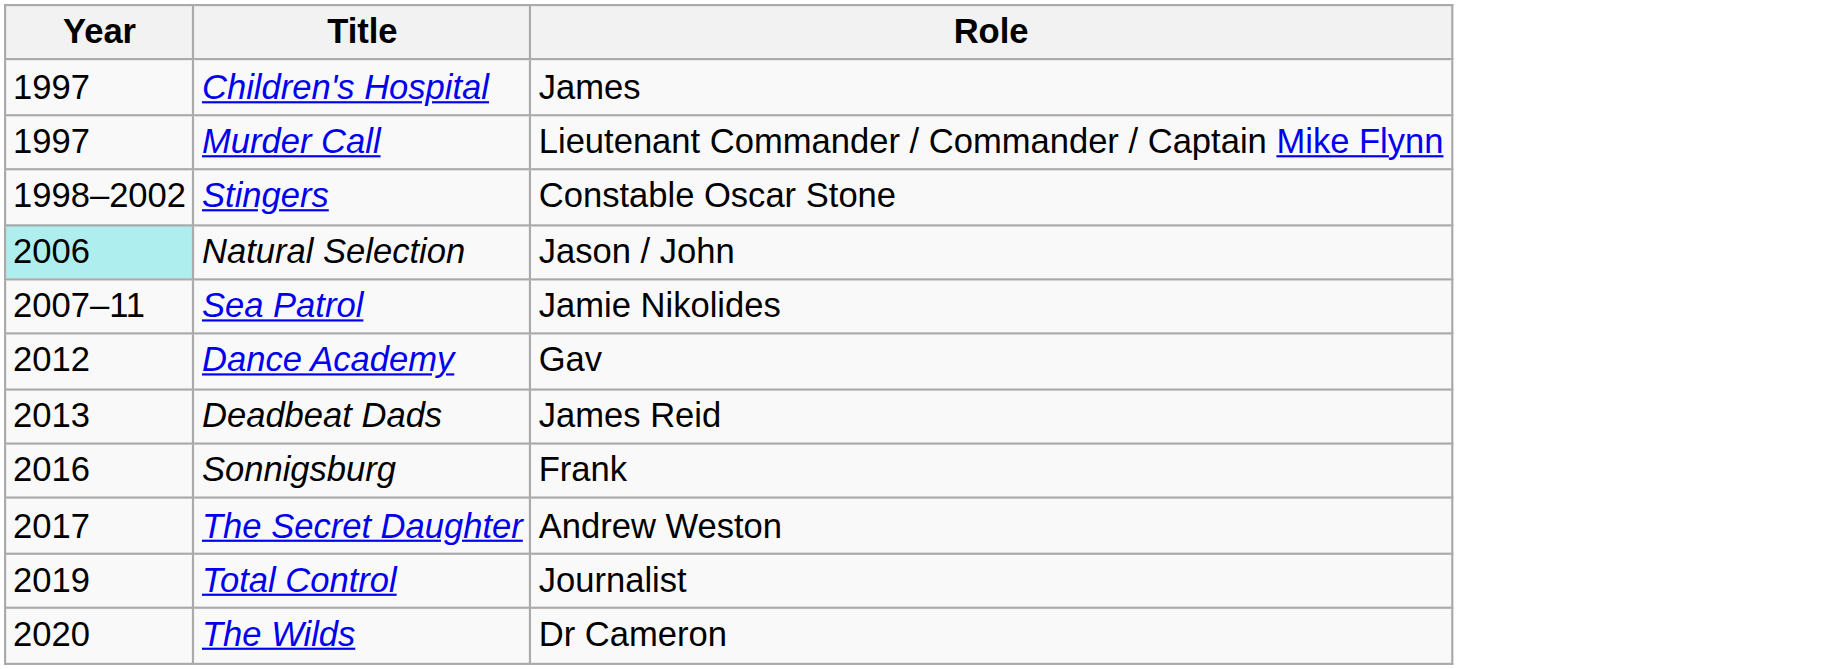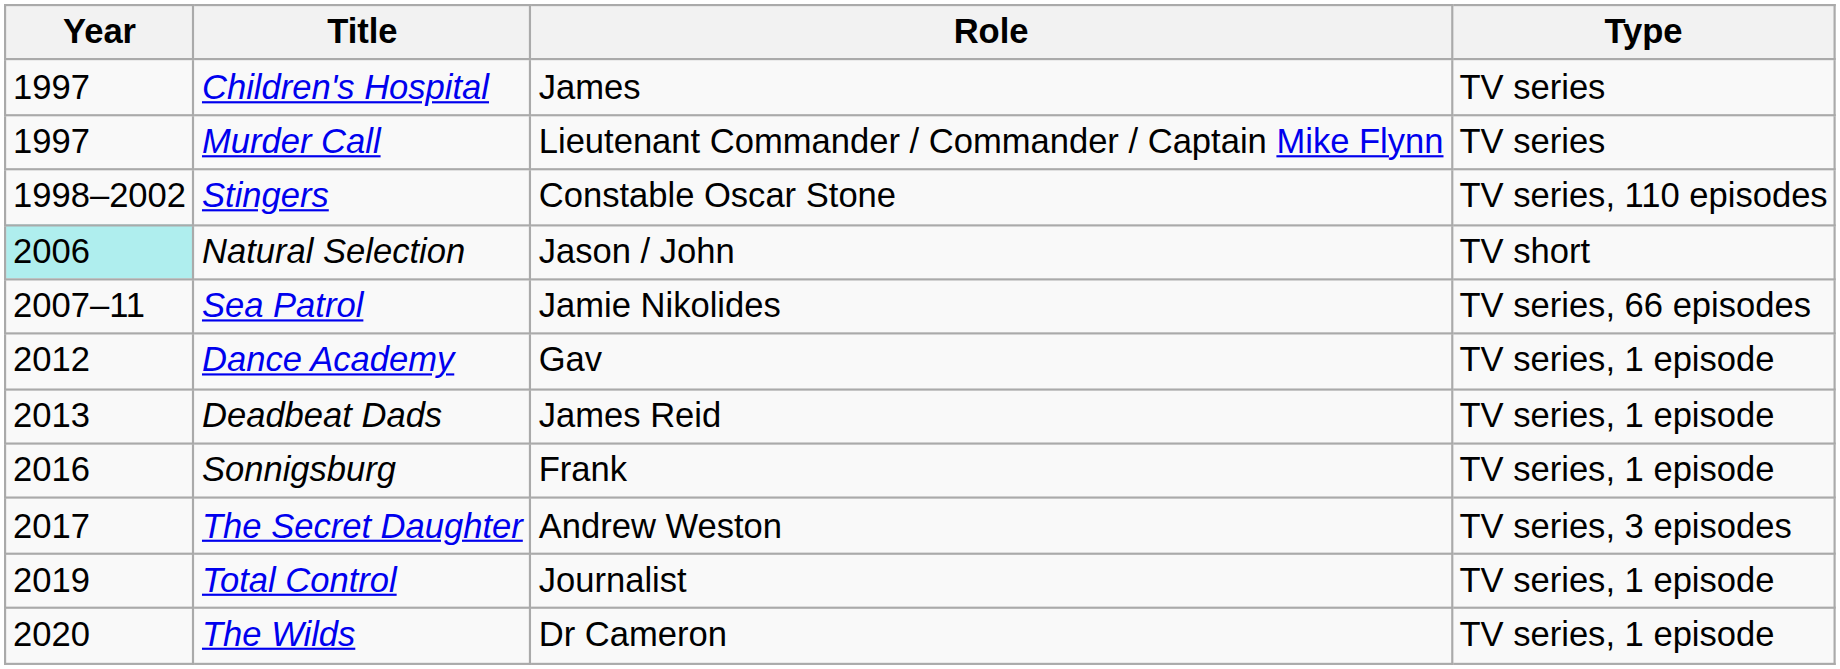+ column: Type | TV series | TV series | TV series, 110 episodes | TV short | TV series, 66 episodes | TV series, 1 episode | TV series, 1 episode | TV series, 1 episode | TV series, 3 episodes | TV series, 1 episode | TV series, 1 episode
